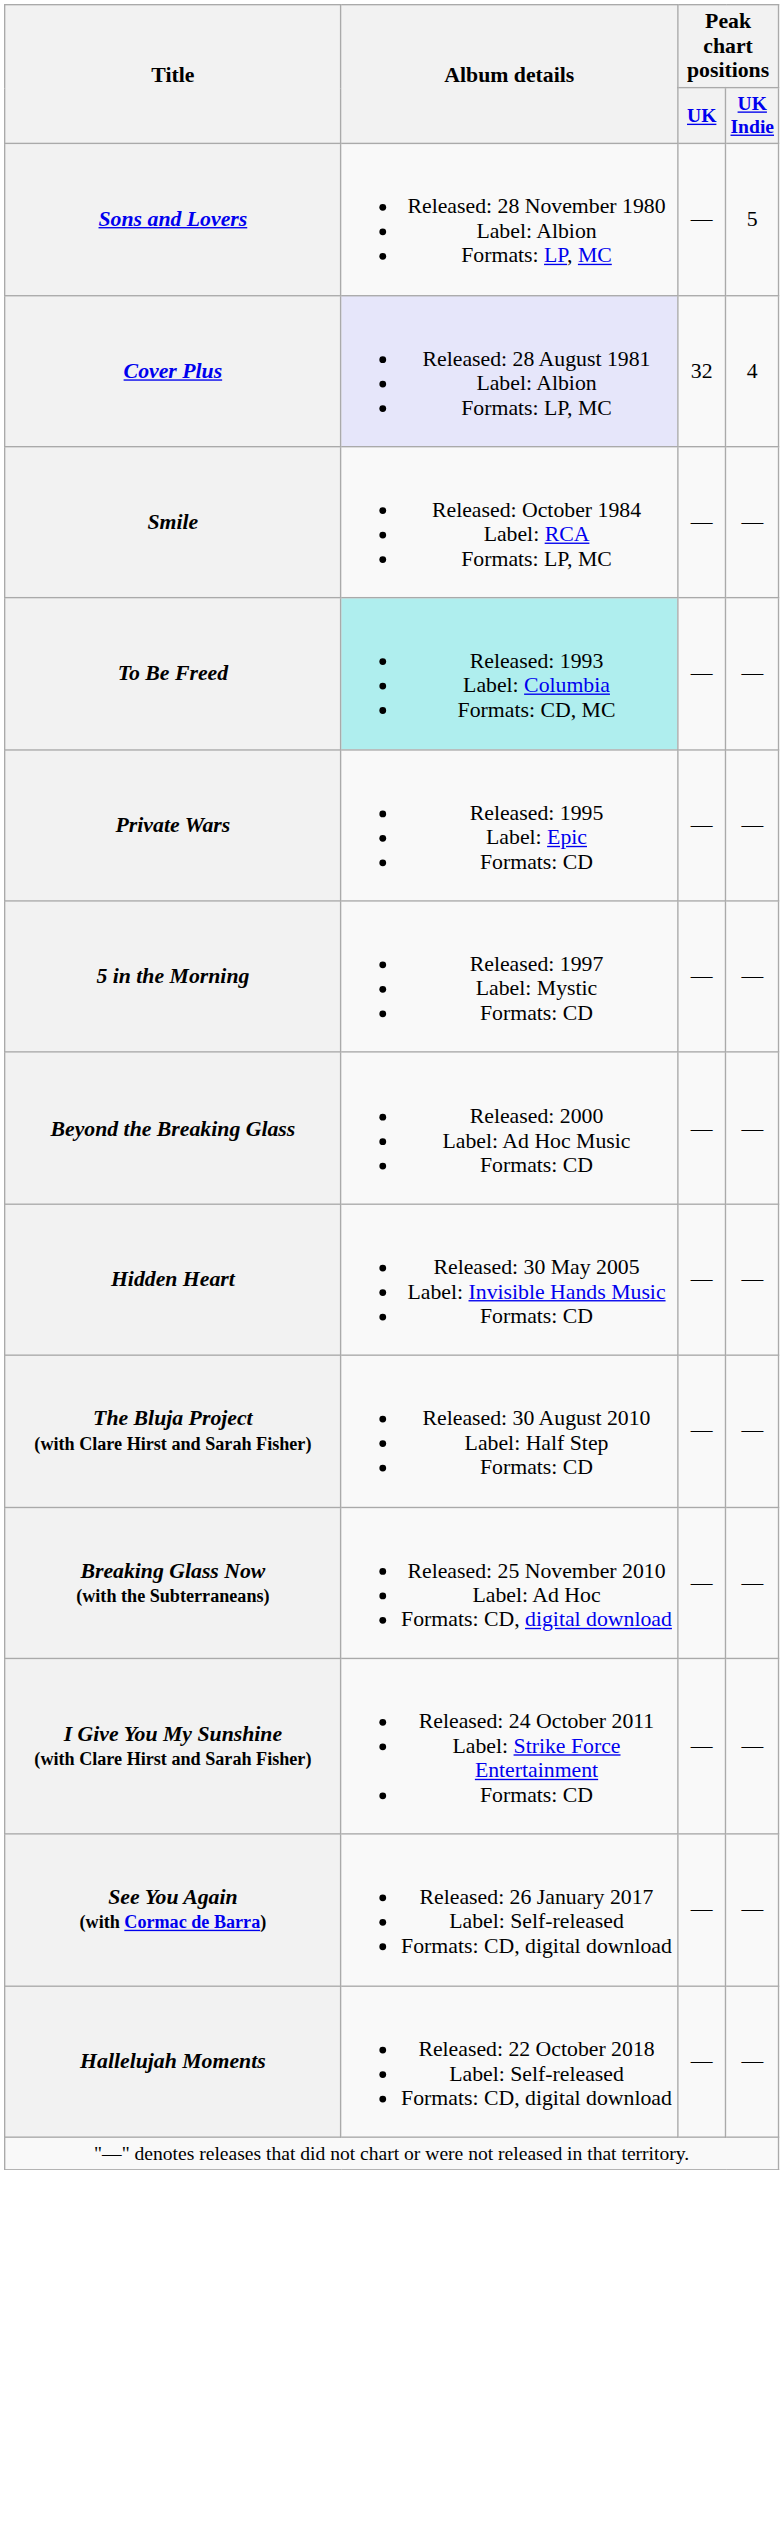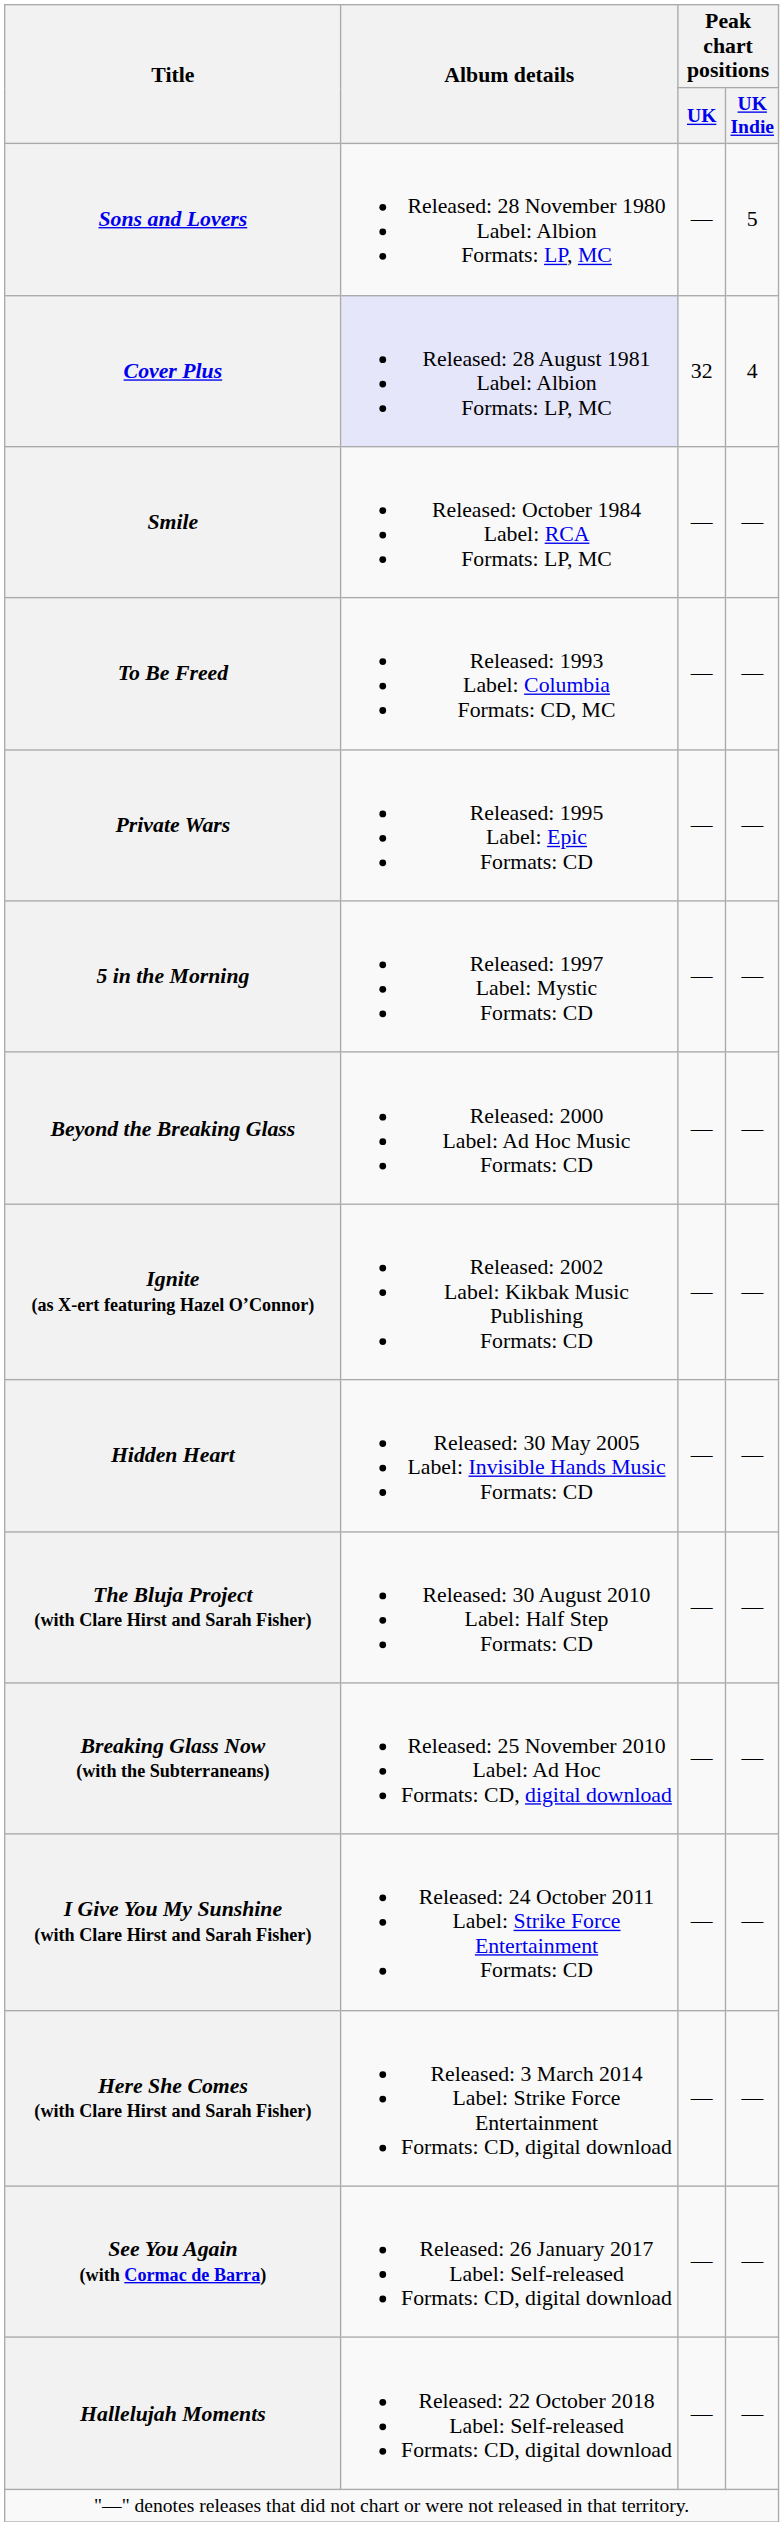To Be Freed | Album details: paleturquoise background -> no background
+ row: Ignite (as X-ert featuring Hazel O’Connor) | Released: 2002 Label: Kikbak Music Publishing Formats: CD | — | —
+ row: Here She Comes (with Clare Hirst and Sarah Fisher) | Released: 3 March 2014 Label: Strike Force Entertainment Formats: CD, digital download | — | —
